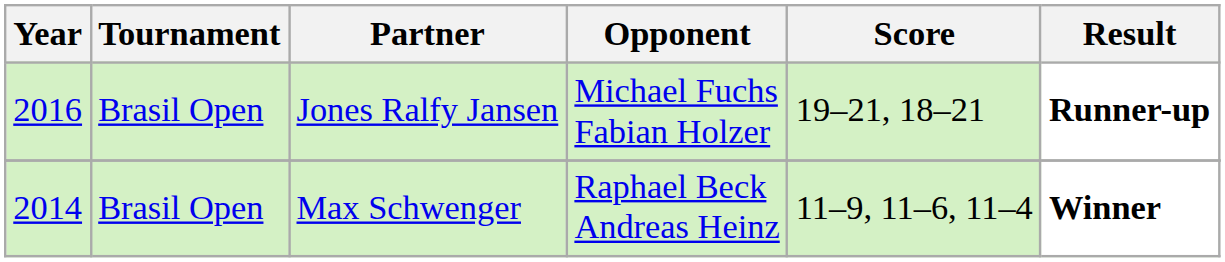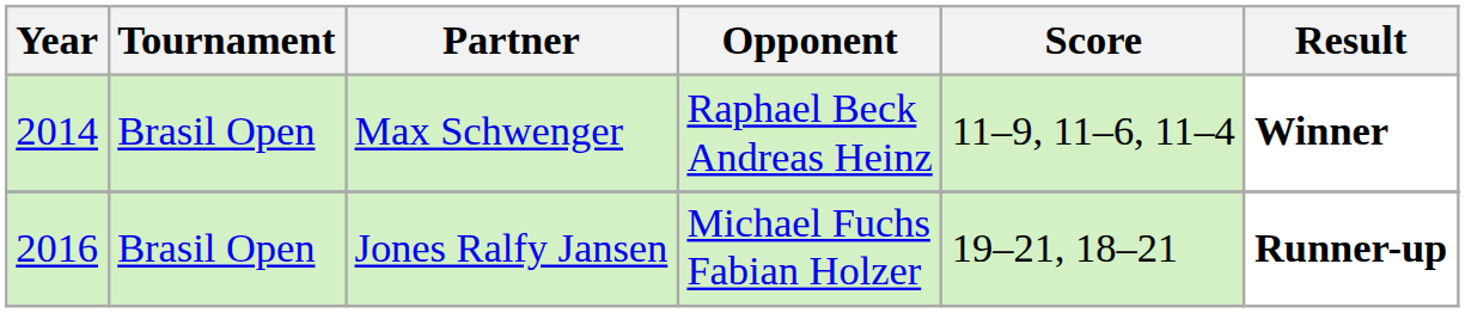rows swapped: Jones Ralfy Jansen <-> Max Schwenger
